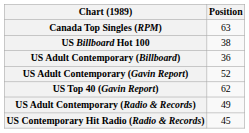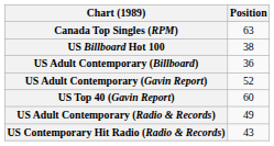US Top 40 (Gavin Report) | Position: 62 -> 60
US Contemporary Hit Radio (Radio & Records) | Position: 45 -> 43
